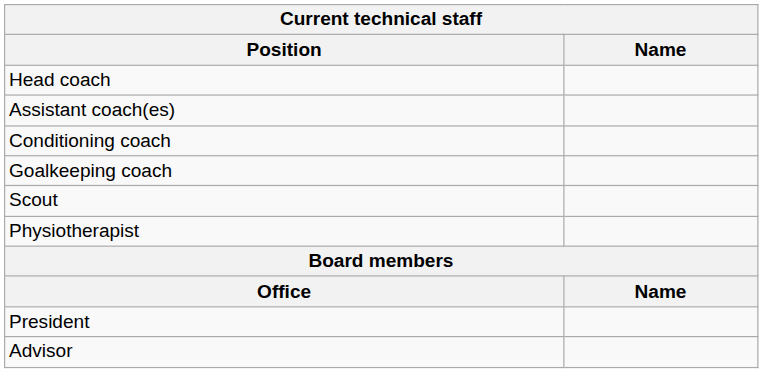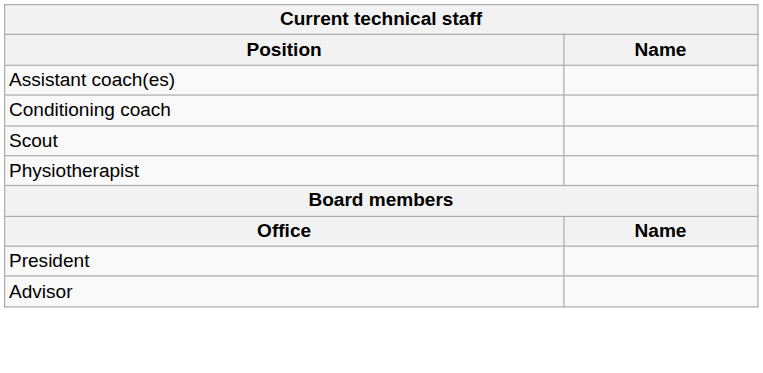- row: Head coach
- row: Goalkeeping coach
